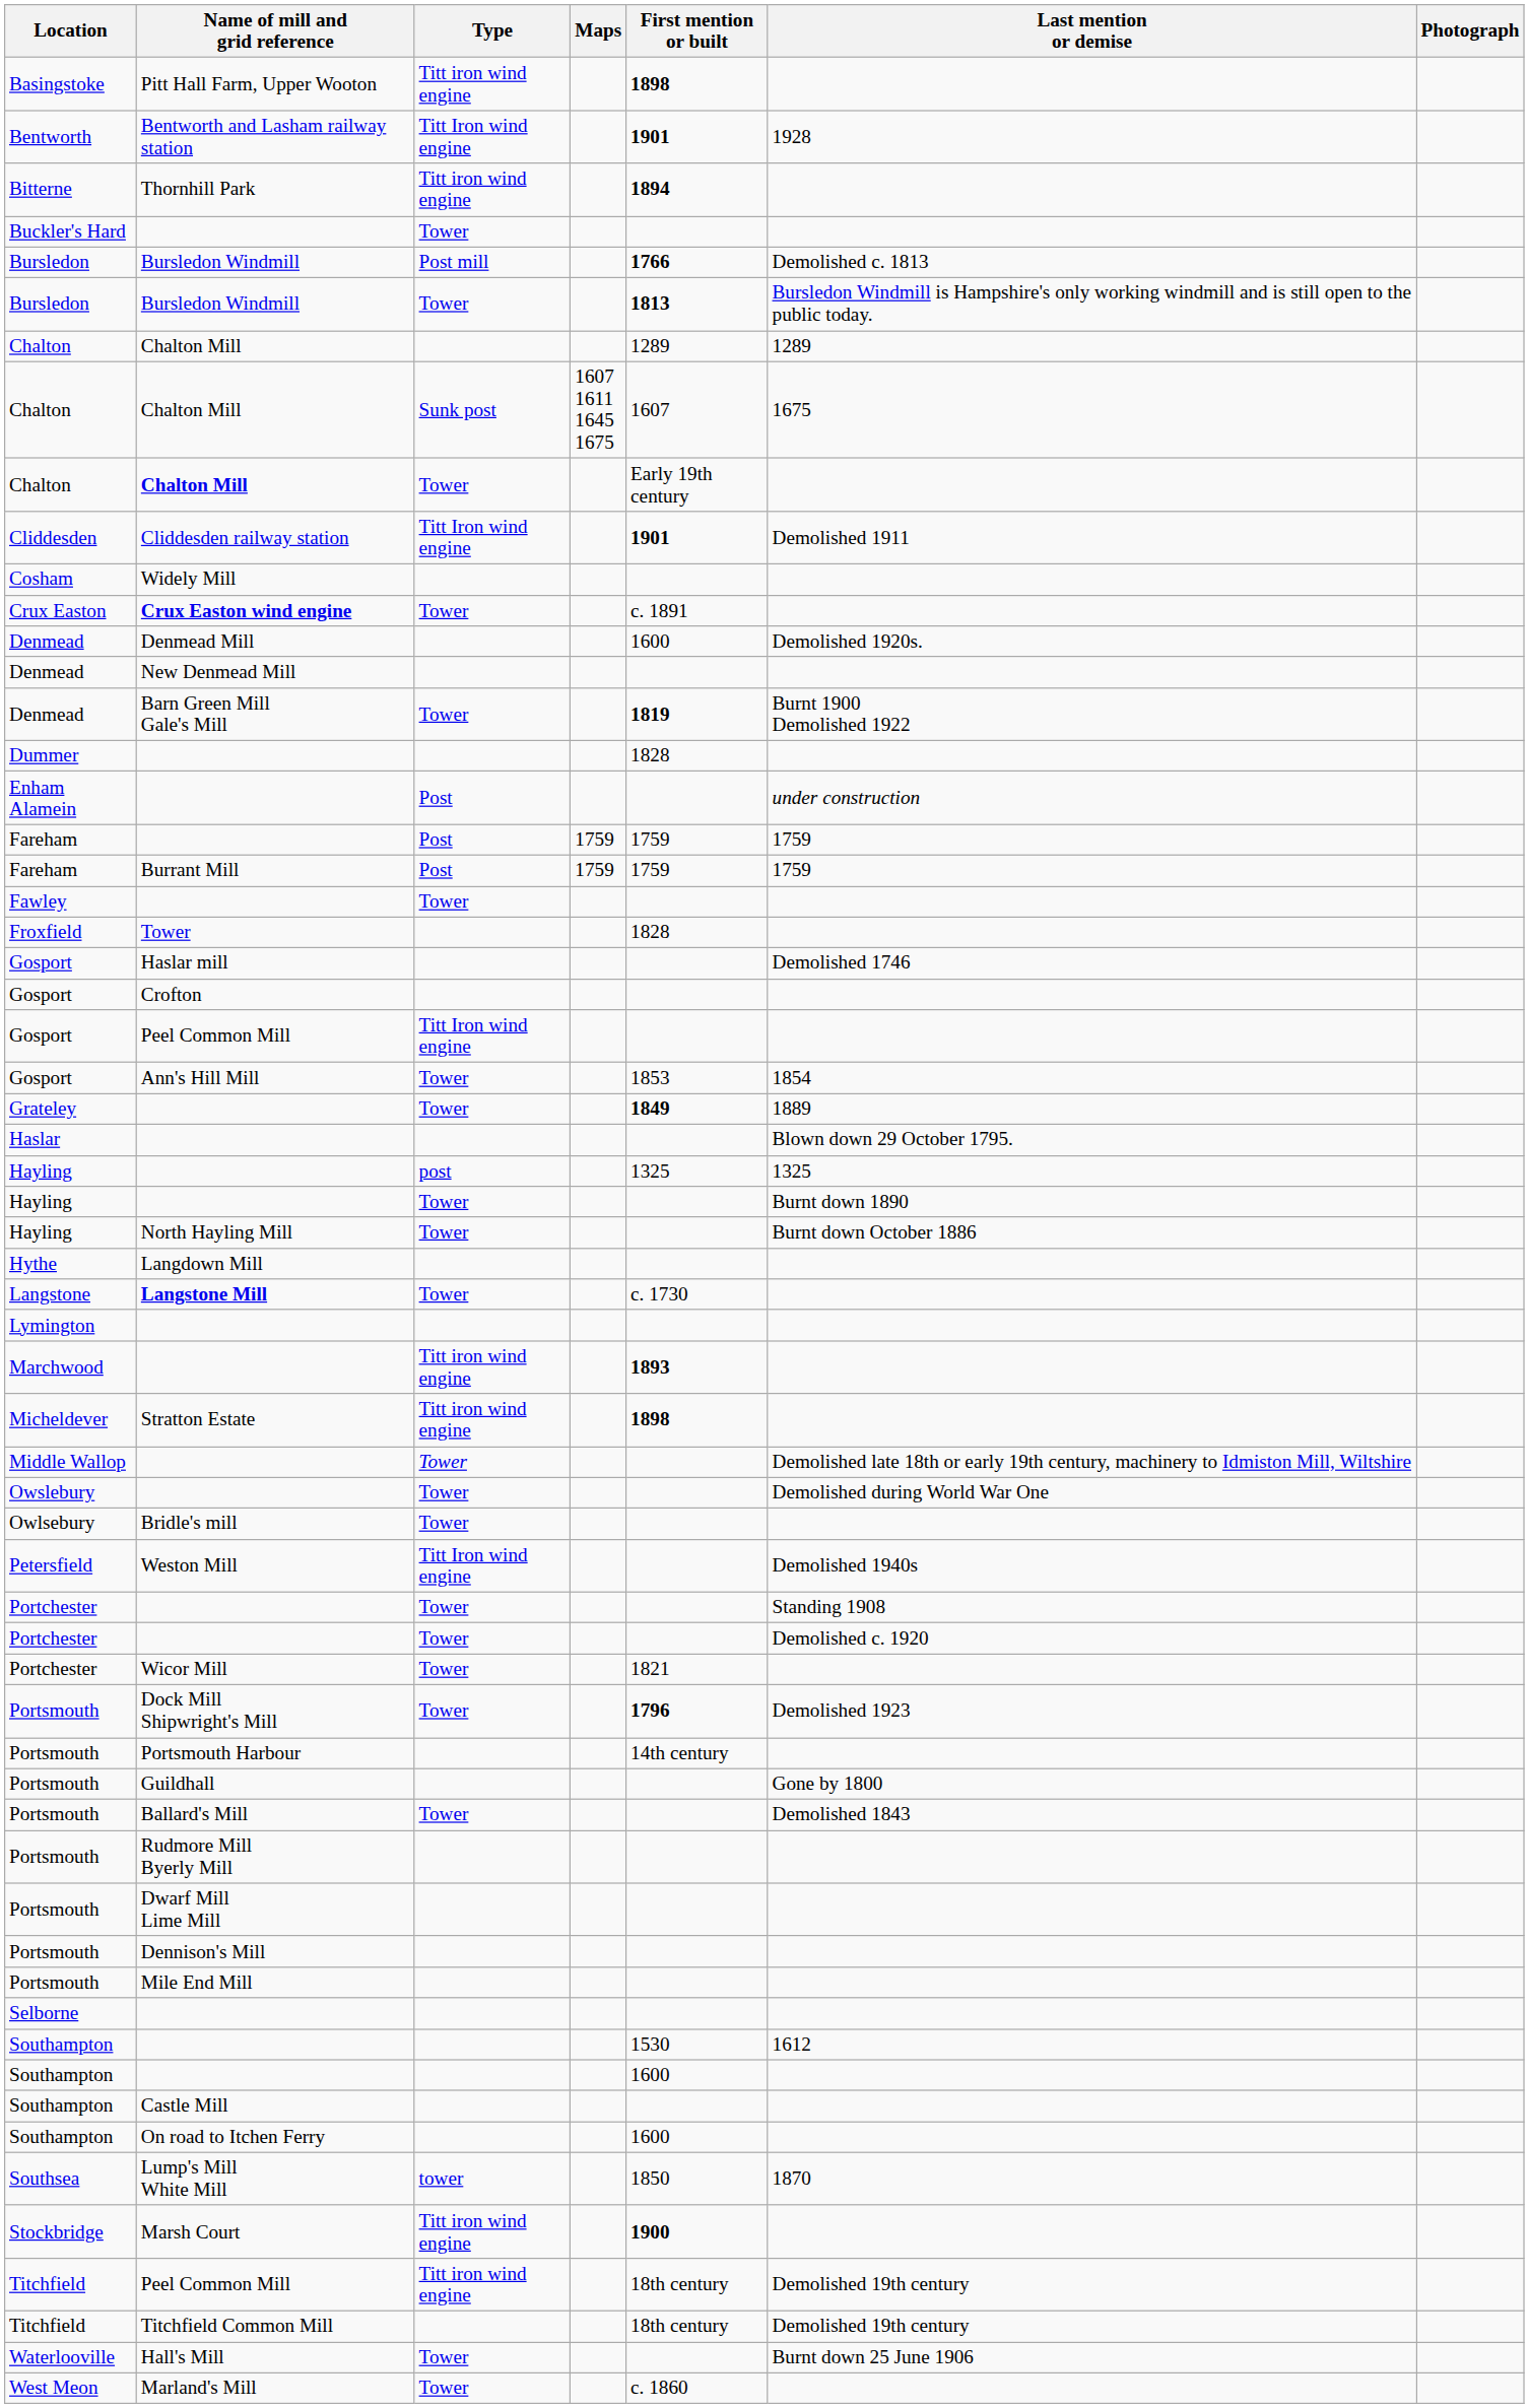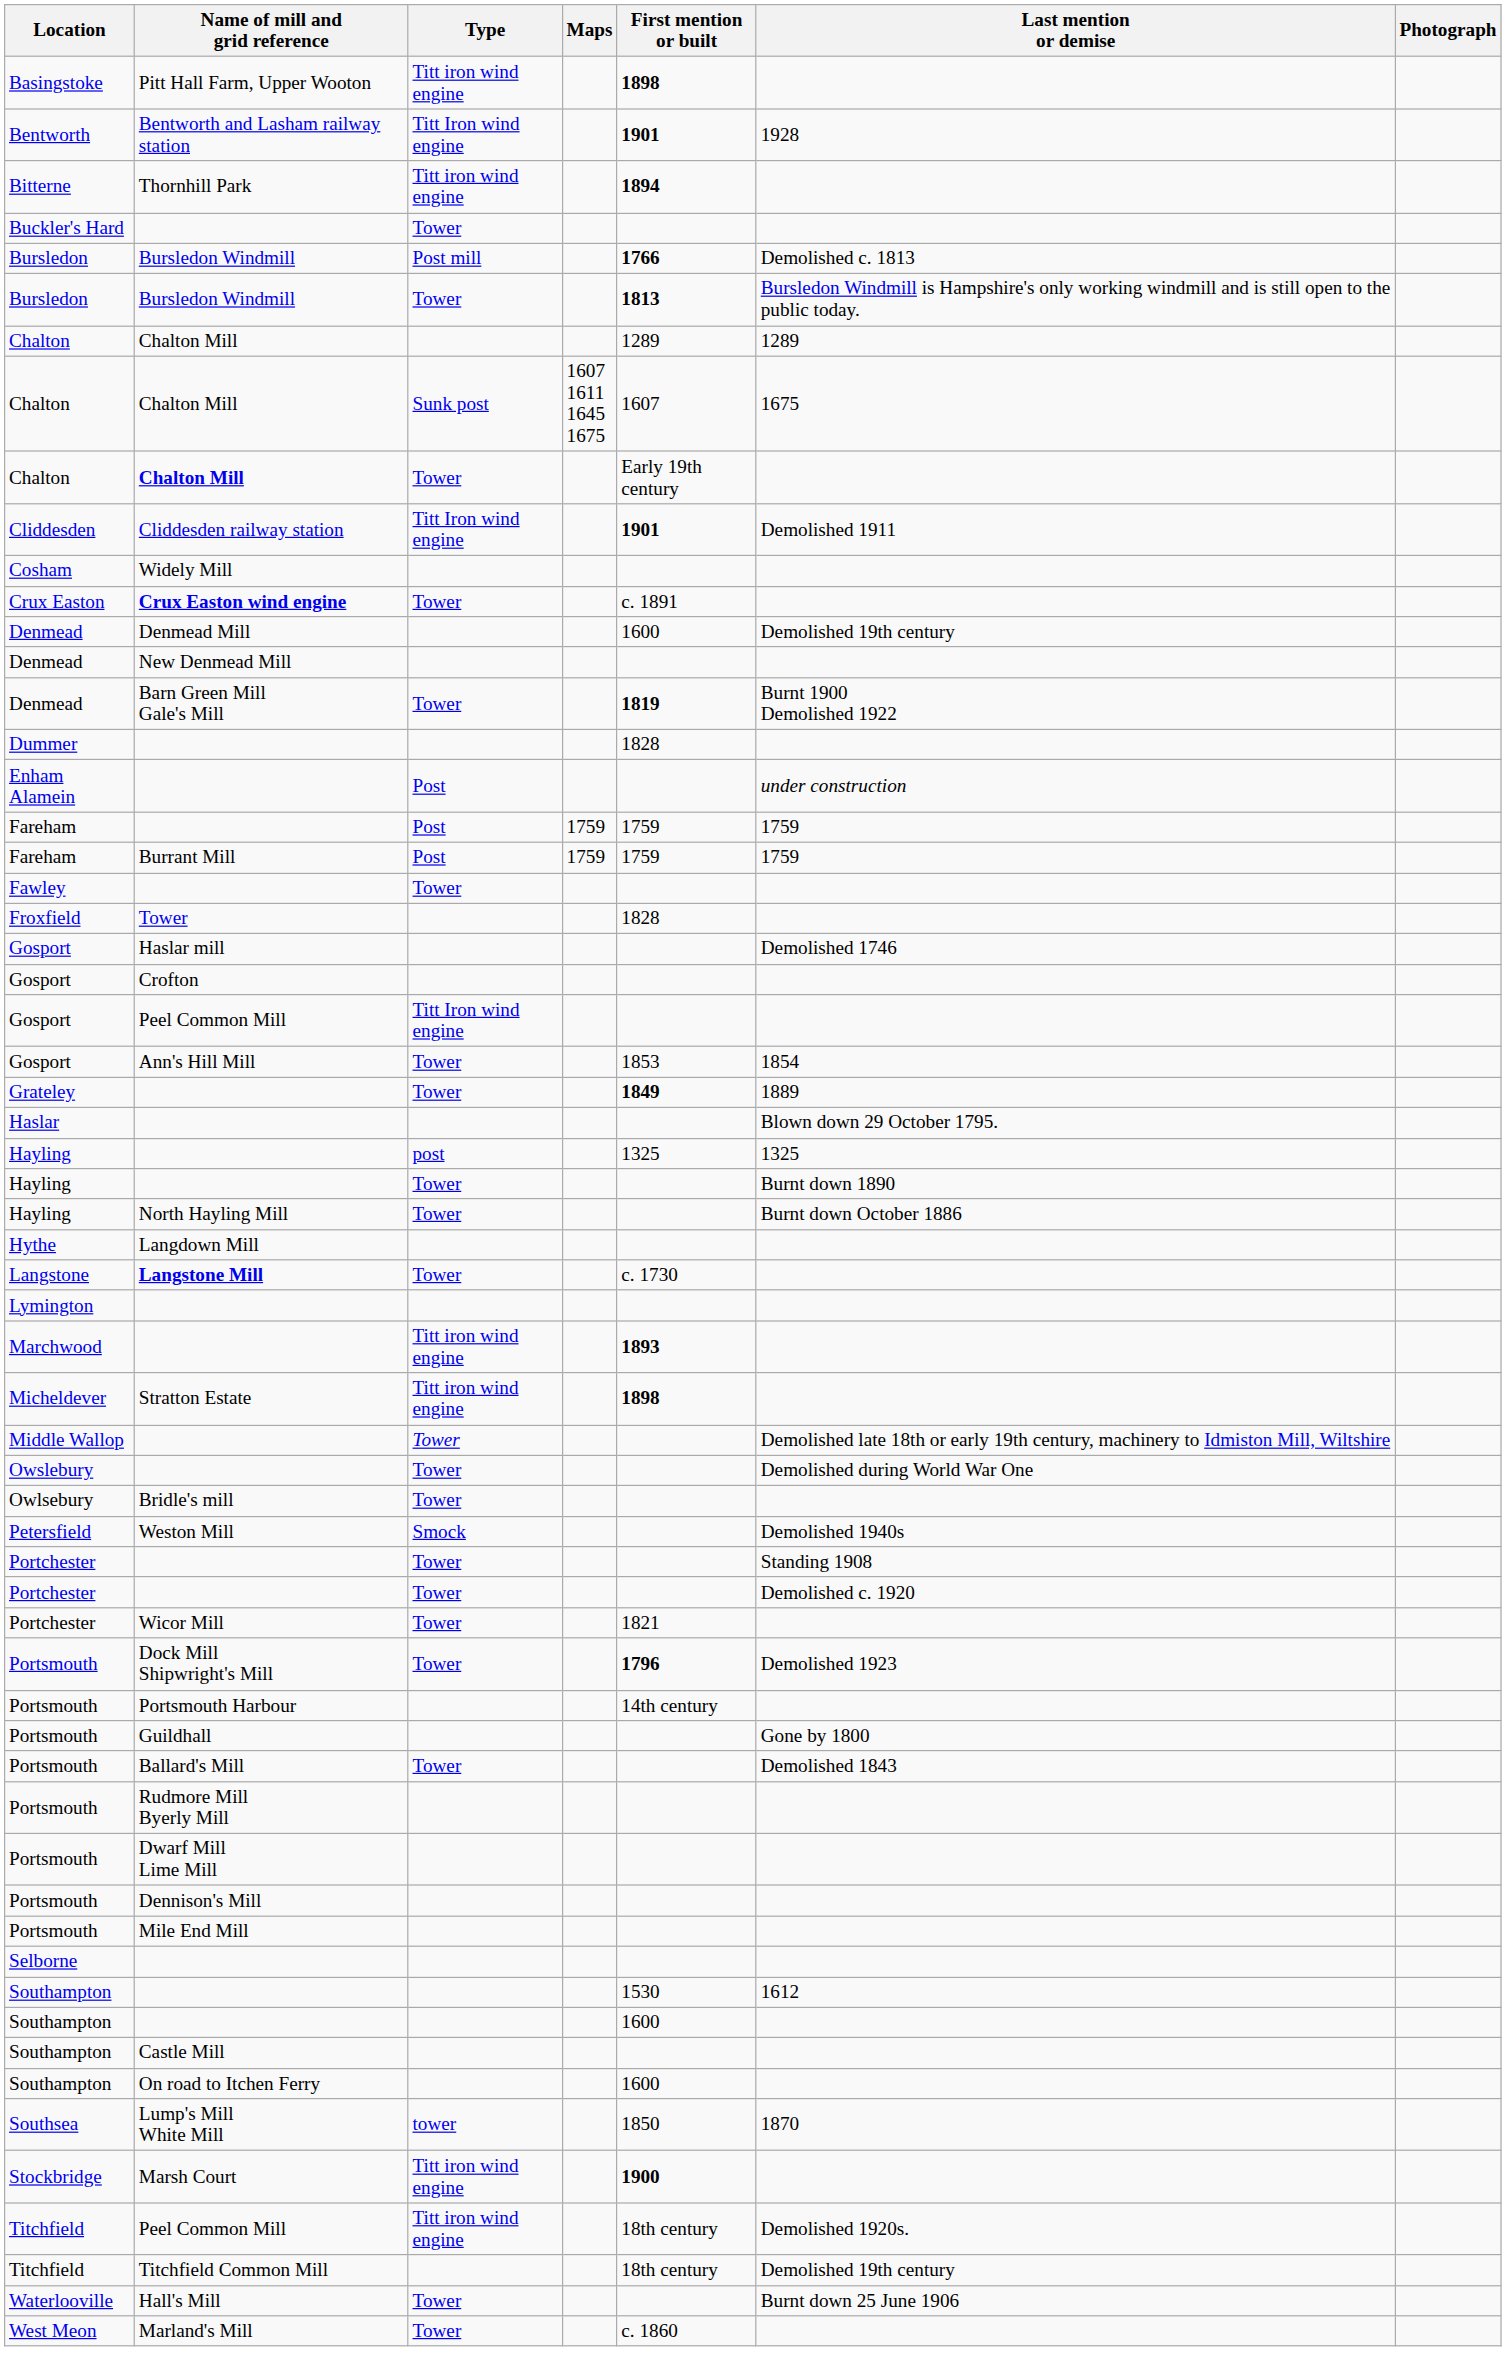Denmead Mill | Last mention or demise: Demolished 1920s. -> Demolished 19th century
Weston Mill | Type: Titt Iron wind engine -> Smock
Titchfield / Peel Common Mill | Last mention or demise: Demolished 19th century -> Demolished 1920s.
